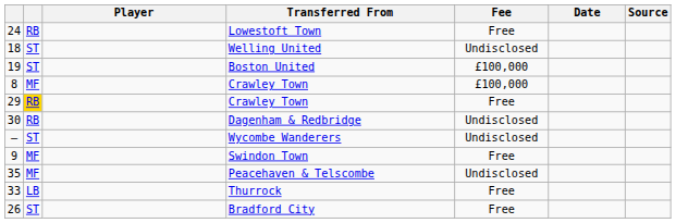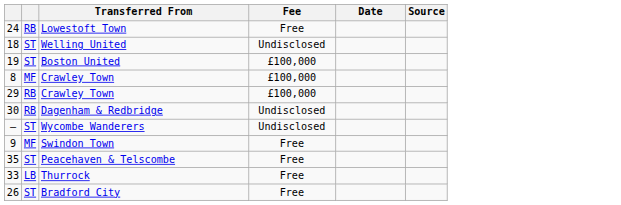- column: Player
29 / Crawley Town | column 2: gold background -> no background
29 / Crawley Town | Fee: Free -> £100,000
Peacehaven & Telscombe | column 2: MF -> ST
Peacehaven & Telscombe | Fee: Undisclosed -> Free
